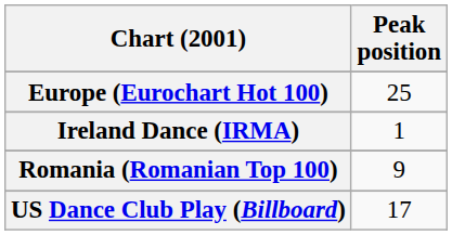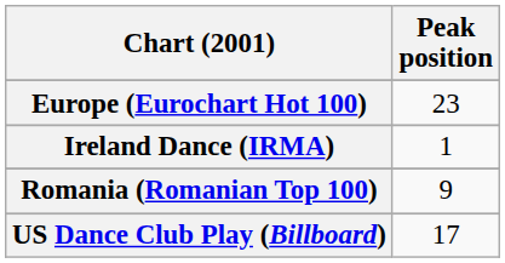Europe (Eurochart Hot 100) | Peak position: 25 -> 23
